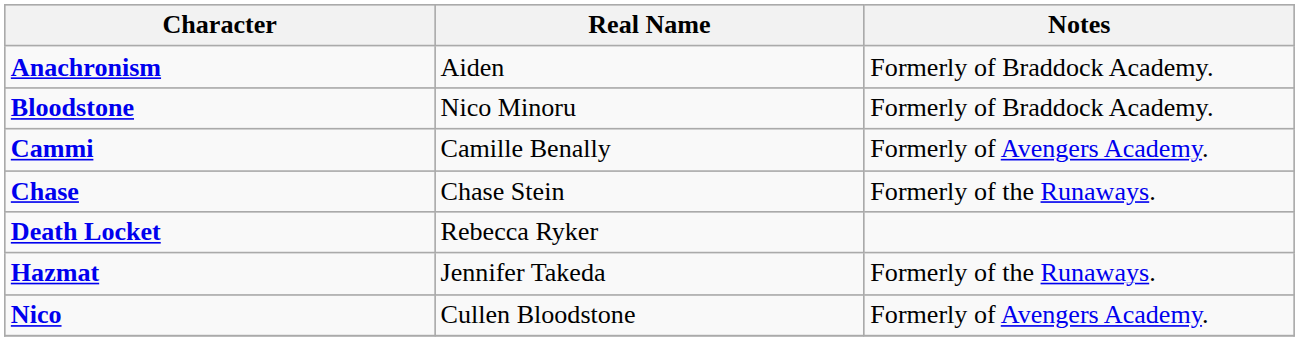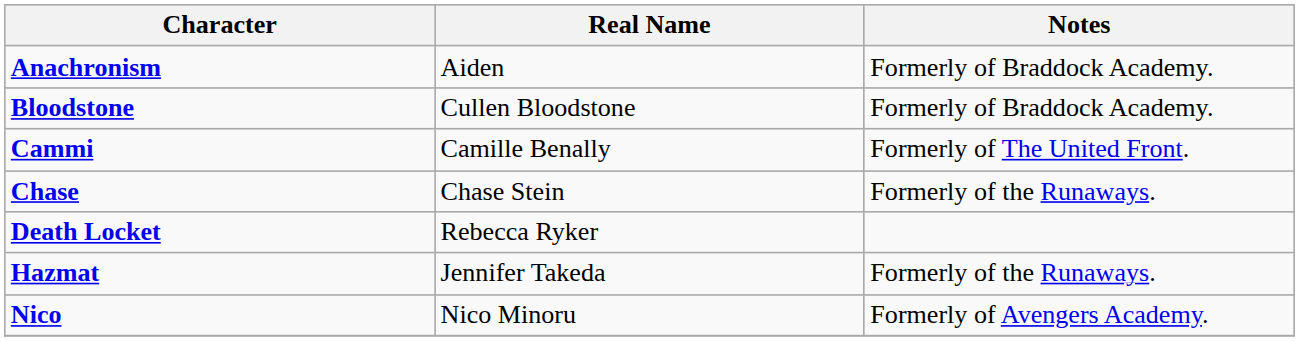Bloodstone | Real Name: Nico Minoru -> Cullen Bloodstone
Cammi | Notes: Formerly of Avengers Academy. -> Formerly of The United Front.
Nico | Real Name: Cullen Bloodstone -> Nico Minoru
